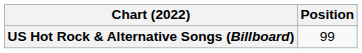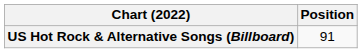US Hot Rock & Alternative Songs (Billboard) | Position: 99 -> 91
